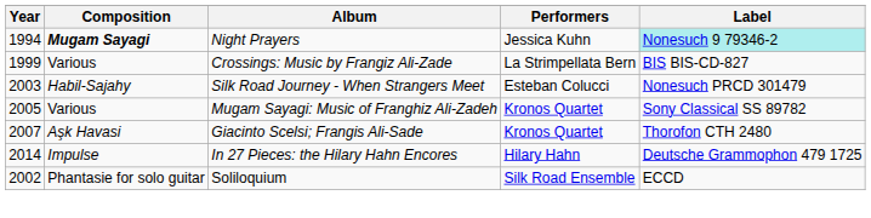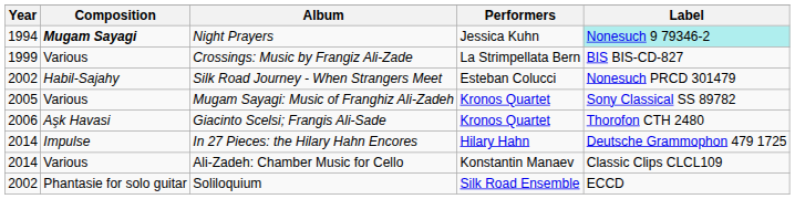Silk Road Journey - When Strangers Meet | Year: 2003 -> 2002
Giacinto Scelsi; Frangis Ali-Sade | Year: 2007 -> 2006
+ row: 2014 | Various | Ali-Zadeh: Chamber Music for Cello | Konstantin Manaev | Classic Clips CLCL109
